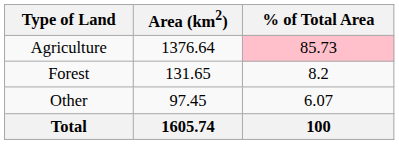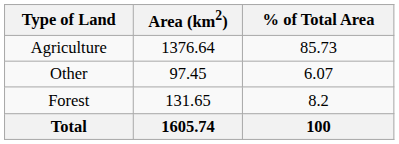Agriculture | % of Total Area: pink background -> no background
rows swapped: Forest <-> Other
